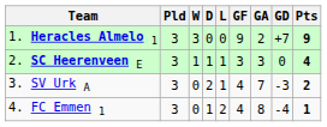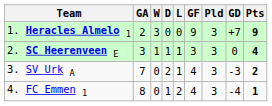columns swapped: Pld <-> GA
